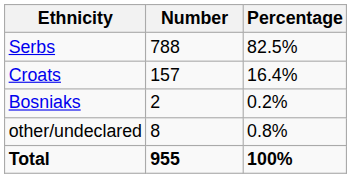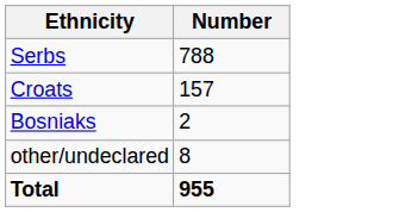- column: Percentage | 82.5% | 16.4% | 0.2% | 0.8% | 100%
